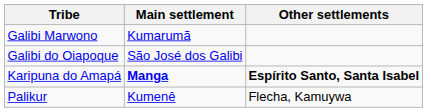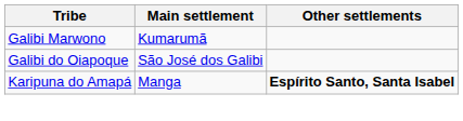Karipuna do Amapá | Main settlement: bold -> normal
- row: Palikur | Kumenê | Flecha, Kamuywa
